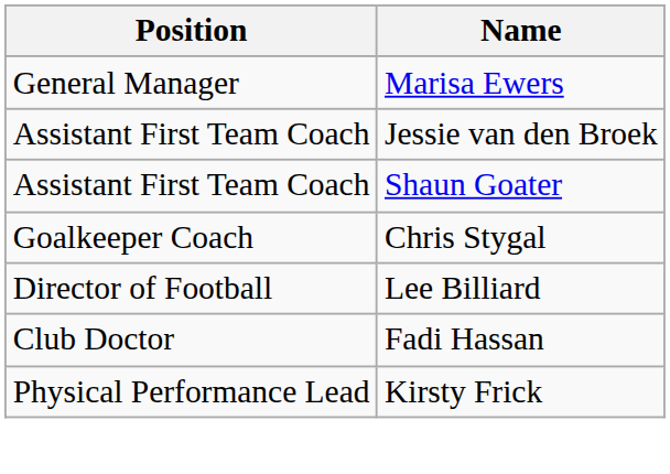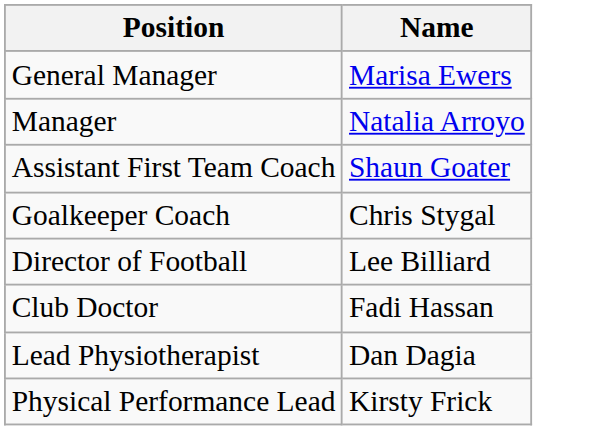+ row: Manager | Natalia Arroyo
- row: Assistant First Team Coach | Jessie van den Broek
+ row: Lead Physiotherapist | Dan Dagia
